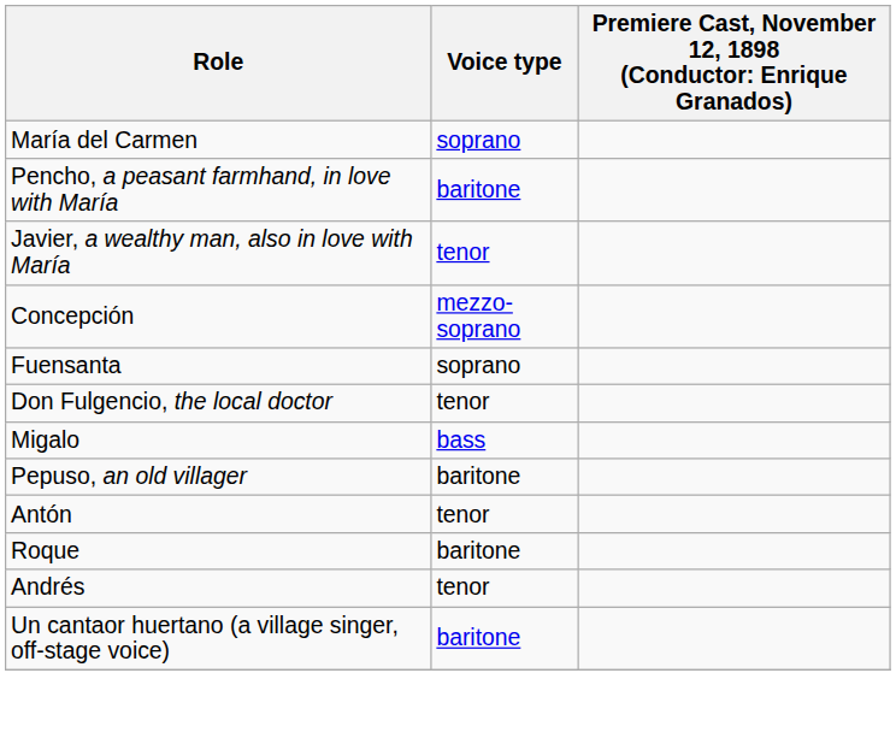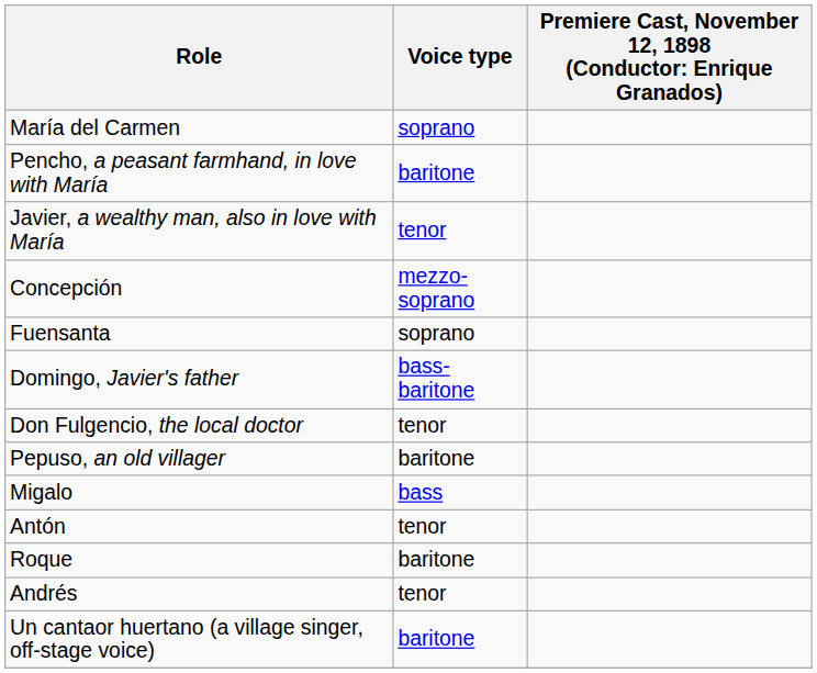+ row: Domingo, Javier's father | bass-baritone
rows swapped: Pepuso, an old villager <-> Migalo
